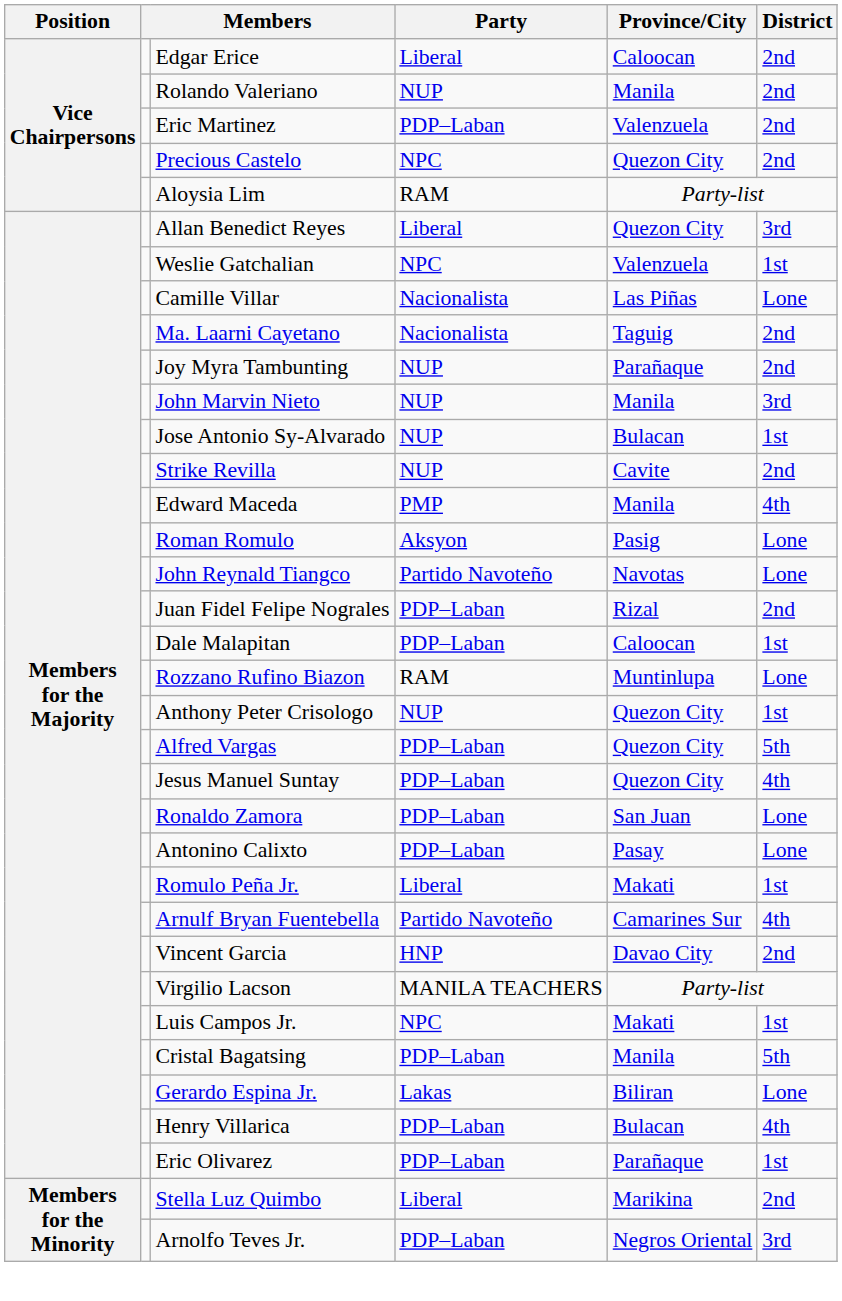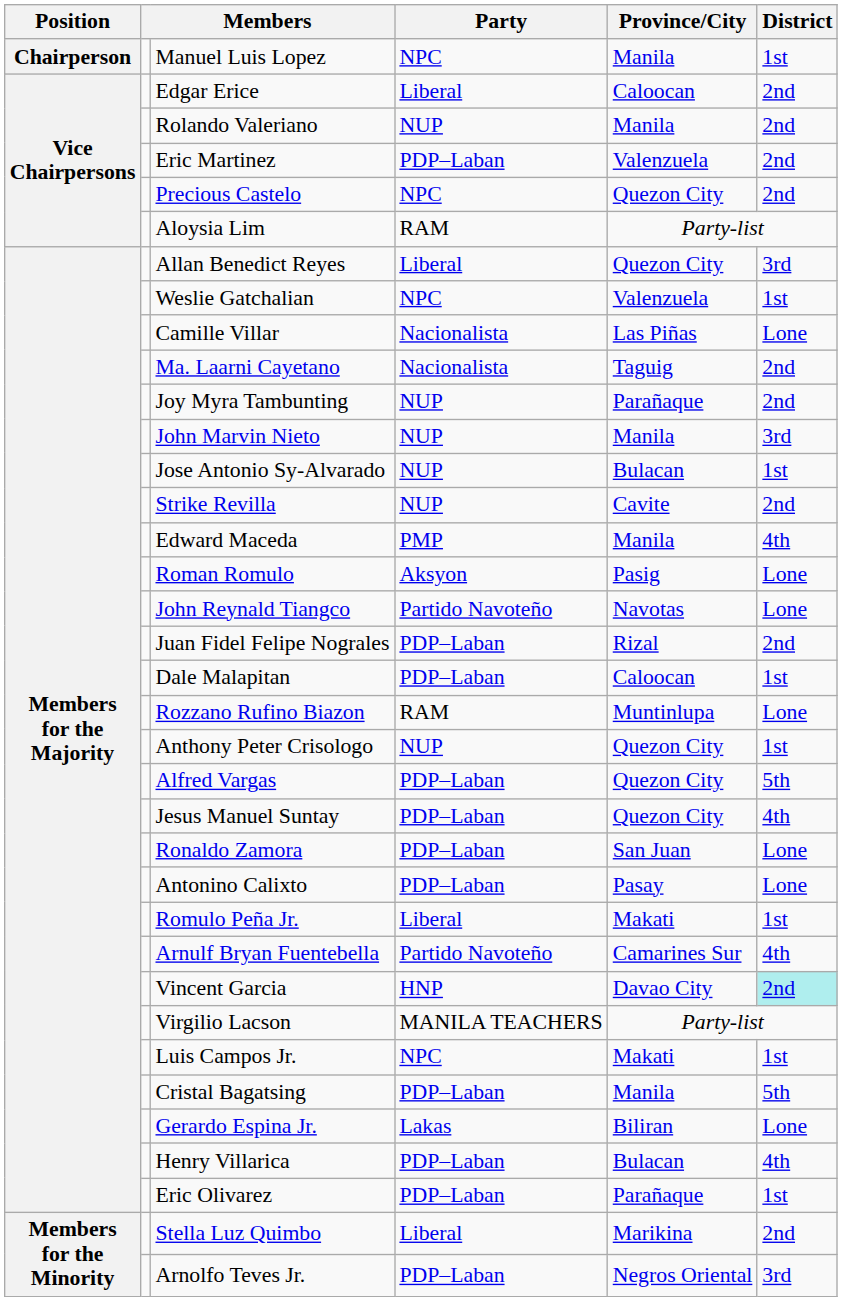+ row: Chairperson | Manuel Luis Lopez | NPC | Manila | 1st
Vincent Garcia | District: no background -> paleturquoise background
